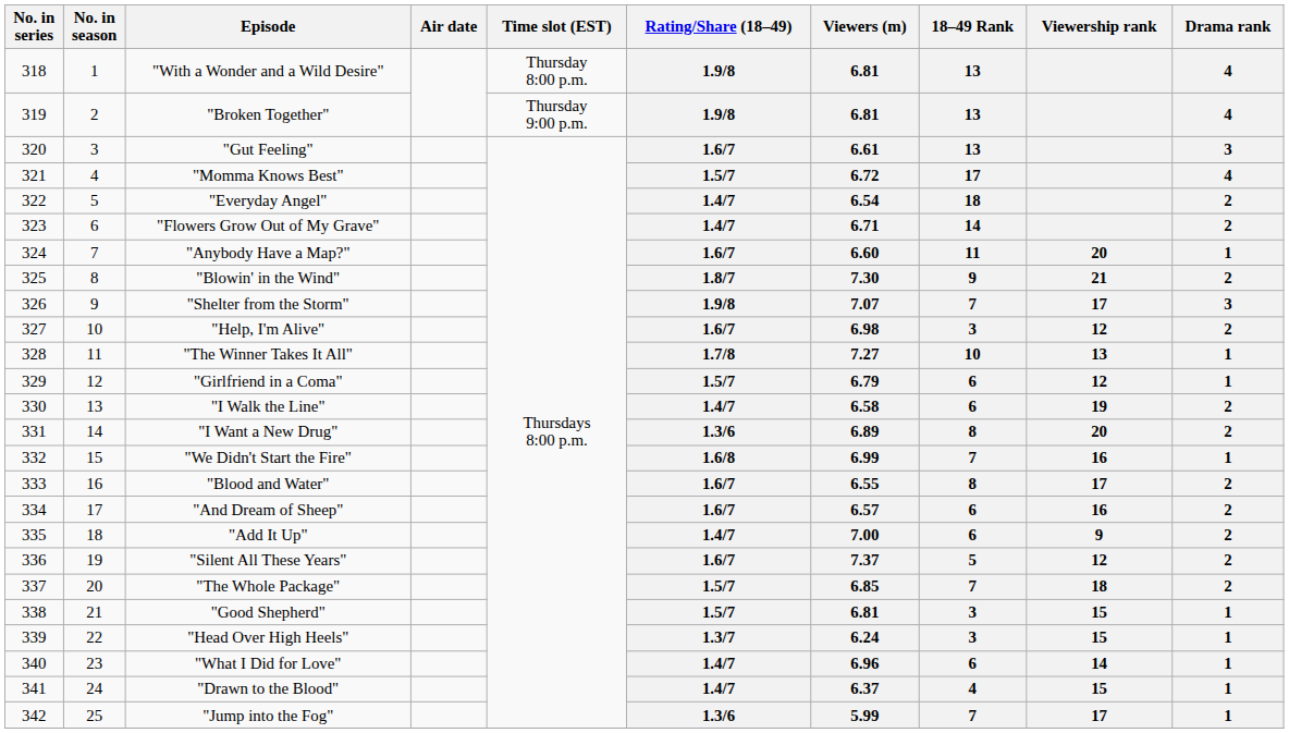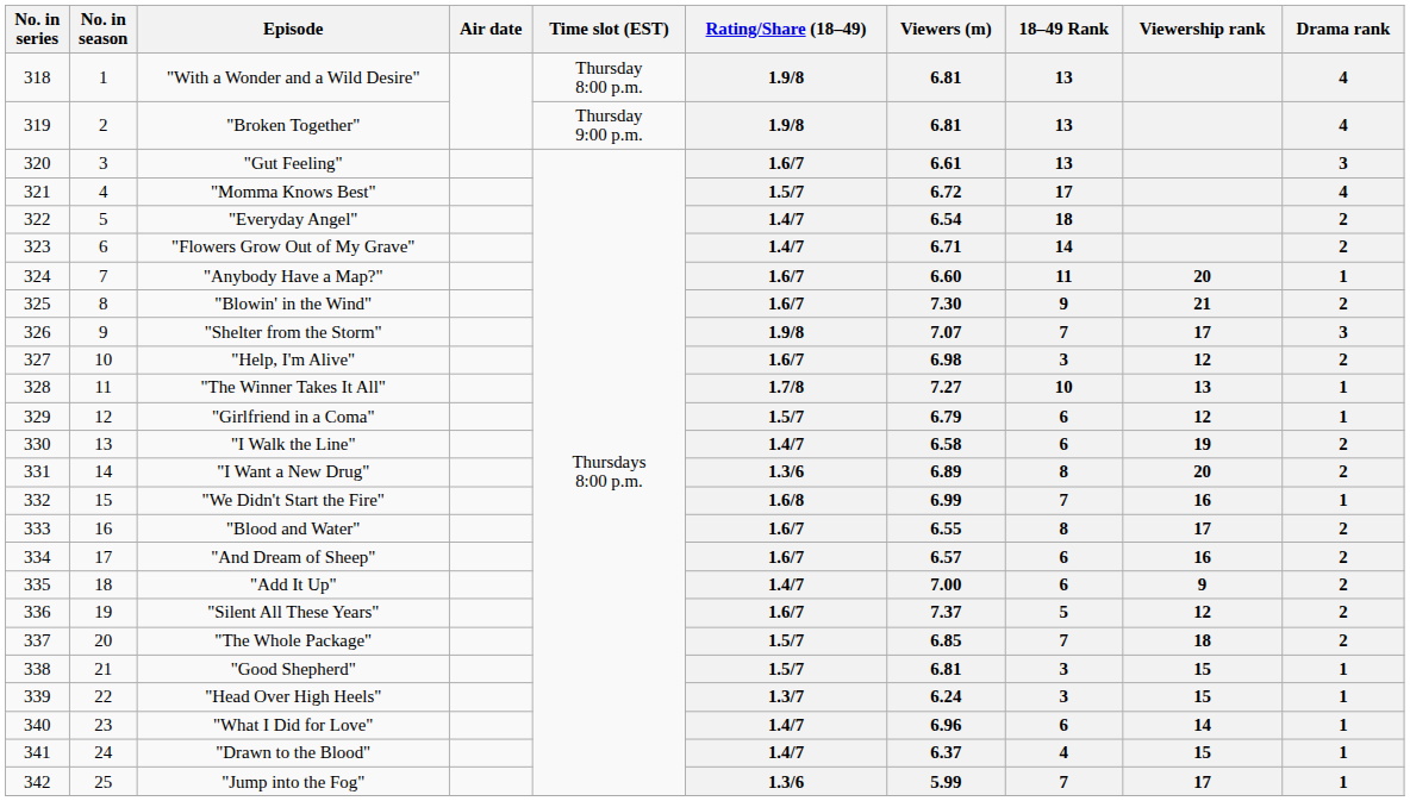"Blowin' in the Wind" | Rating/Share (18–49): 1.8/7 -> 1.6/7
